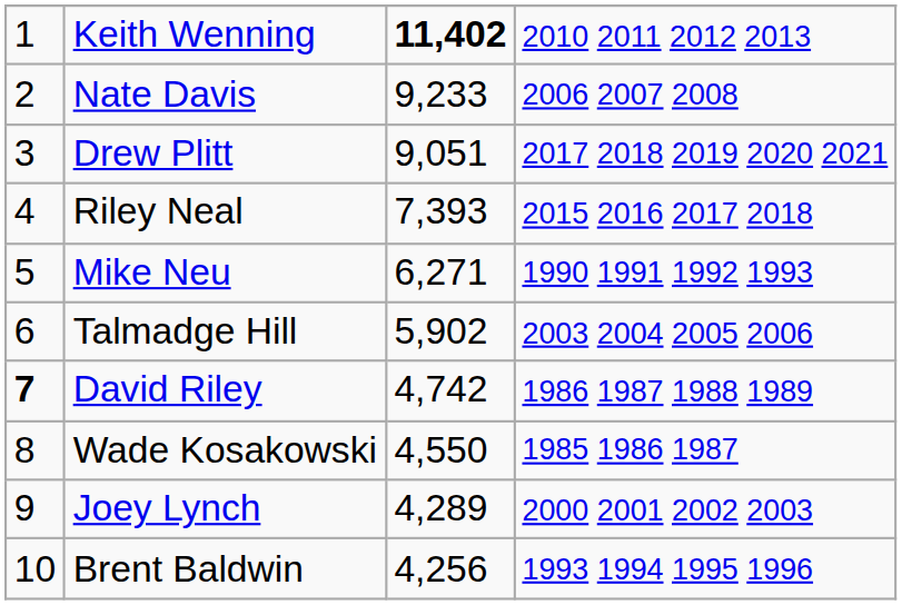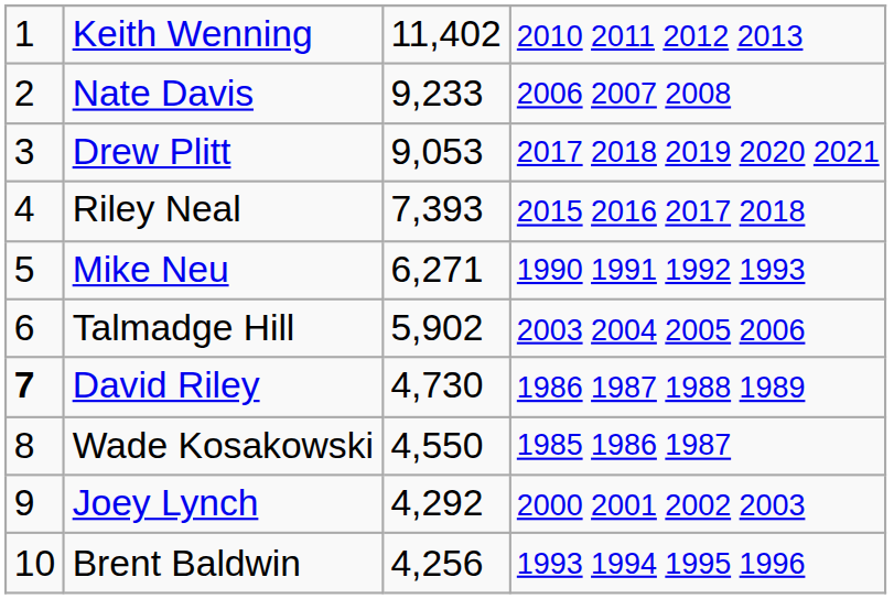Keith Wenning | column 3: bold -> normal
Drew Plitt | column 3: 9,051 -> 9,053
David Riley | column 3: 4,742 -> 4,730
Joey Lynch | column 3: 4,289 -> 4,292
